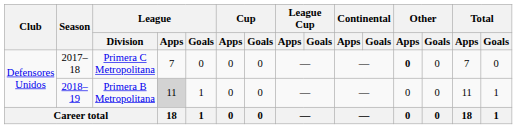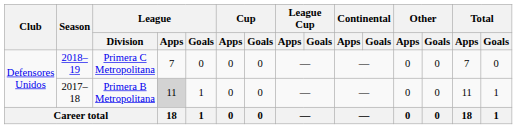Primera C Metropolitana | Season: 2017–18 -> 2018–19
Primera C Metropolitana | Other / Apps: bold -> normal
Primera B Metropolitana | Season: 2018–19 -> 2017–18
